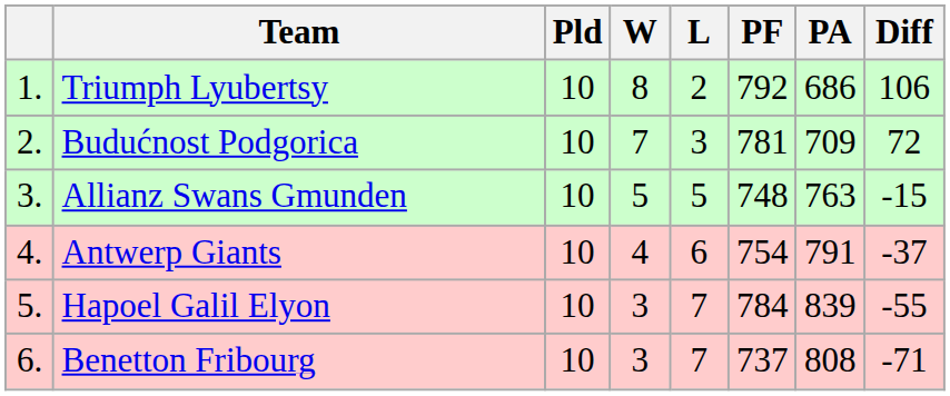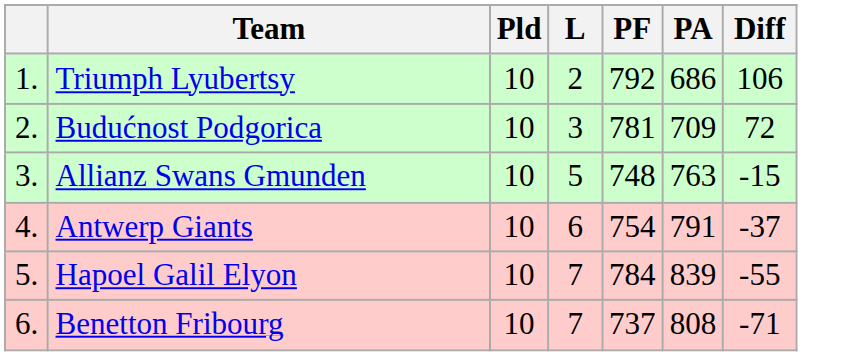- column: W | 8 | 7 | 5 | 4 | 3 | 3
